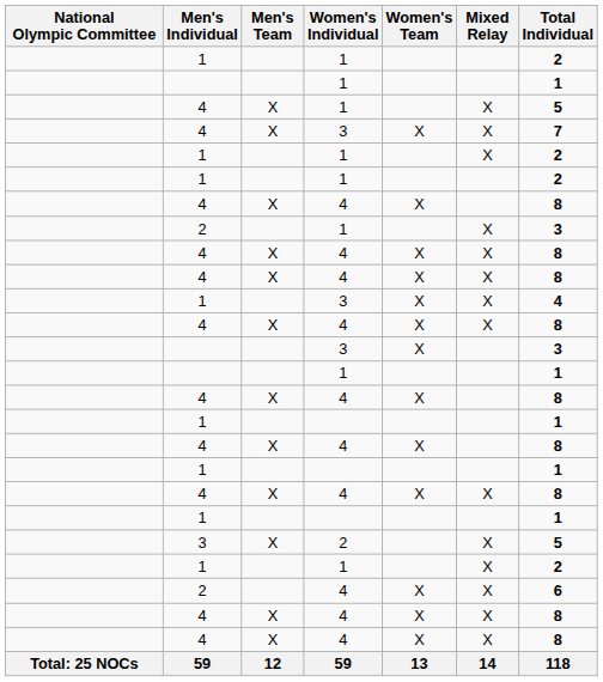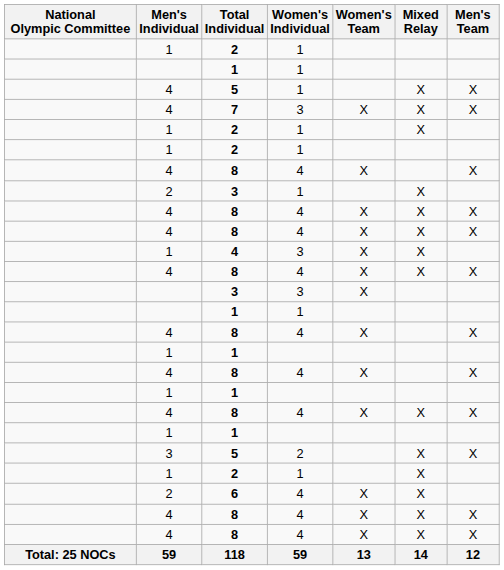columns swapped: Men's Team <-> Total Individual
